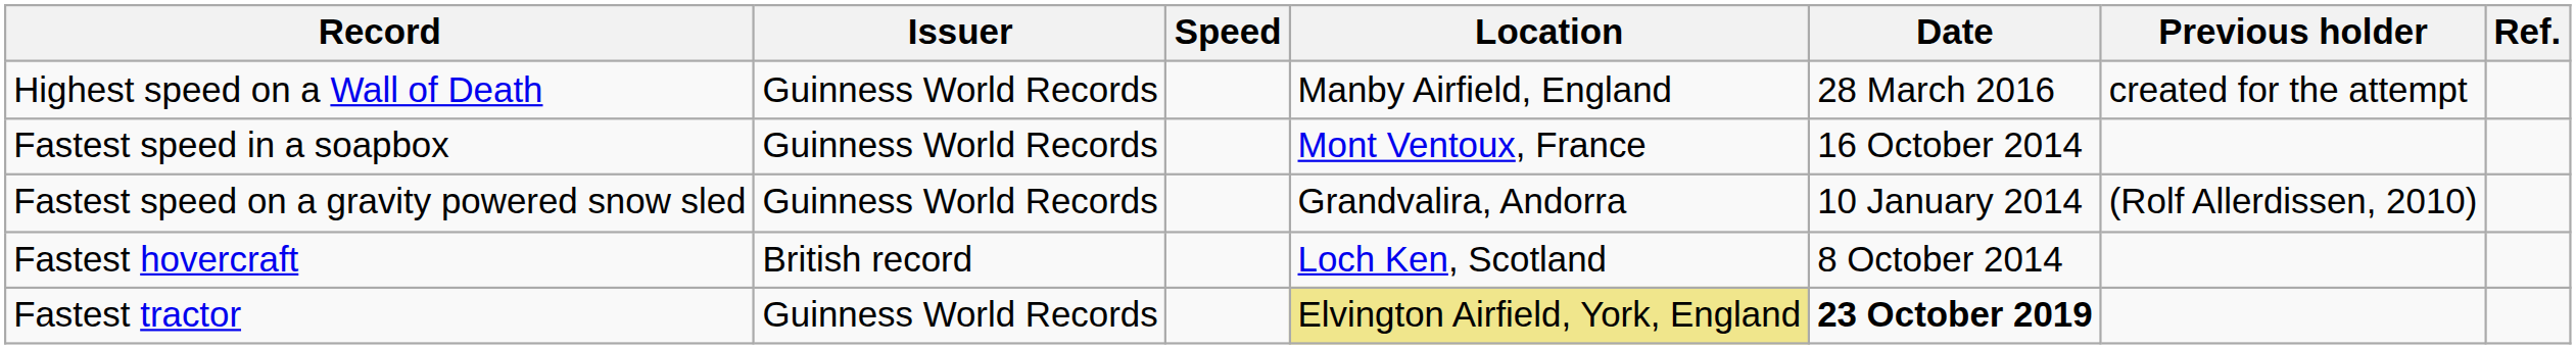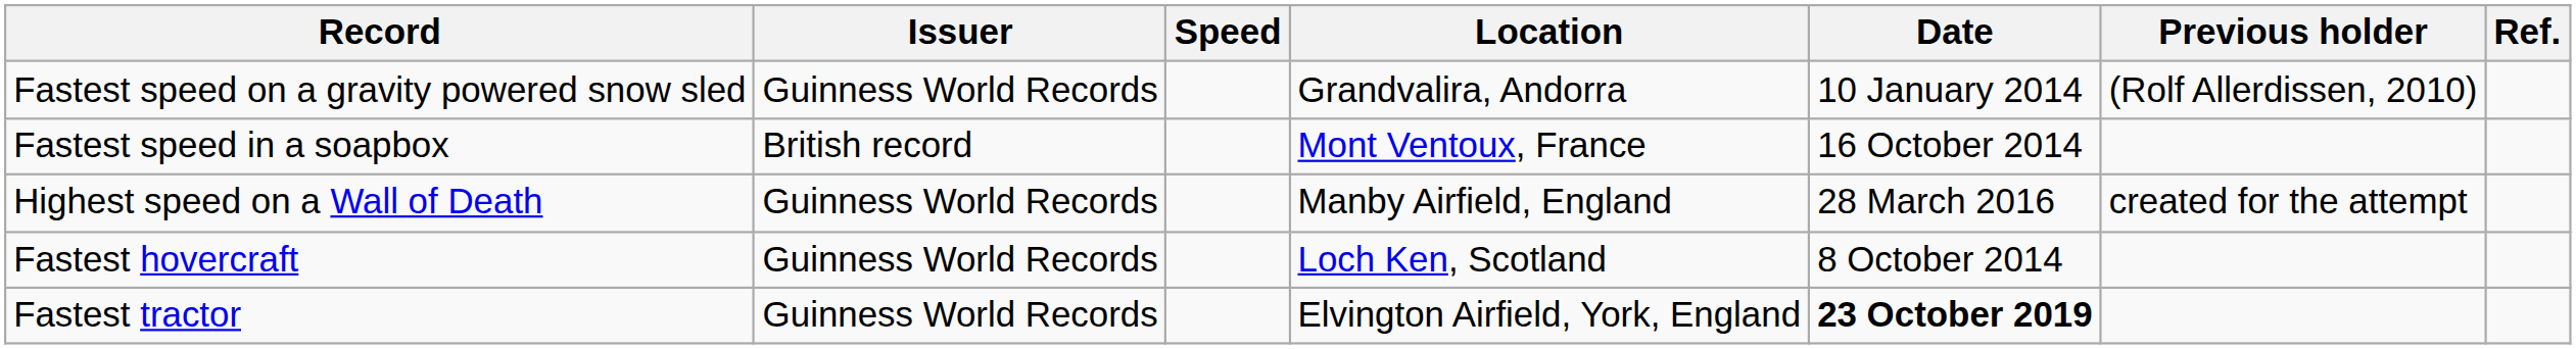rows swapped: Fastest speed on a gravity powered snow sled <-> Highest speed on a Wall of Death
Fastest speed in a soapbox | Issuer: Guinness World Records -> British record
Fastest hovercraft | Issuer: British record -> Guinness World Records
Fastest tractor | Location: khaki background -> no background
